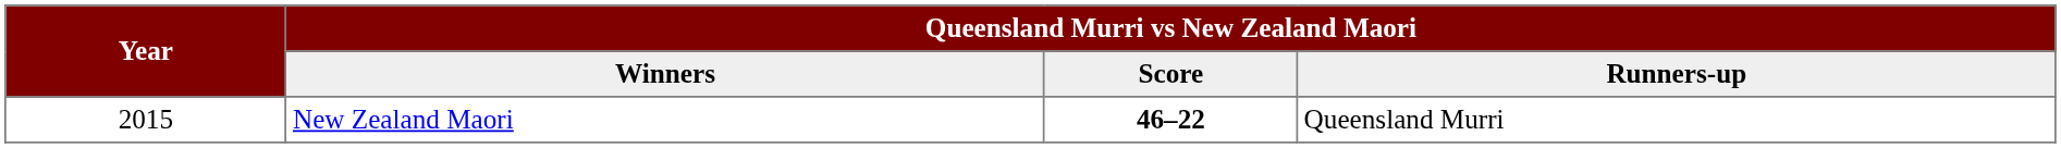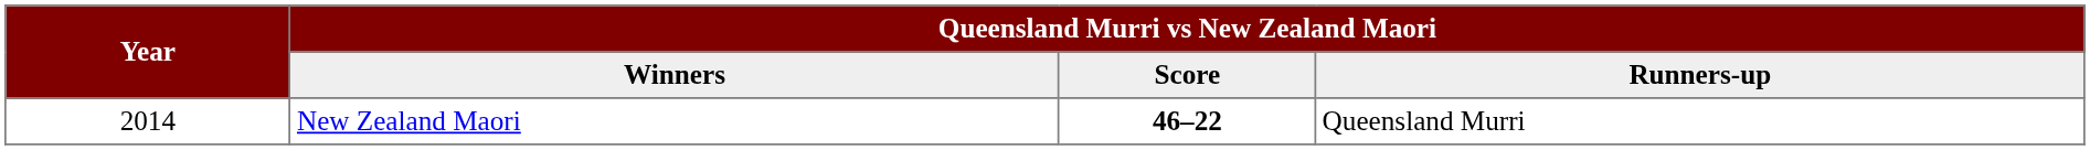New Zealand Maori | Year: 2015 -> 2014
